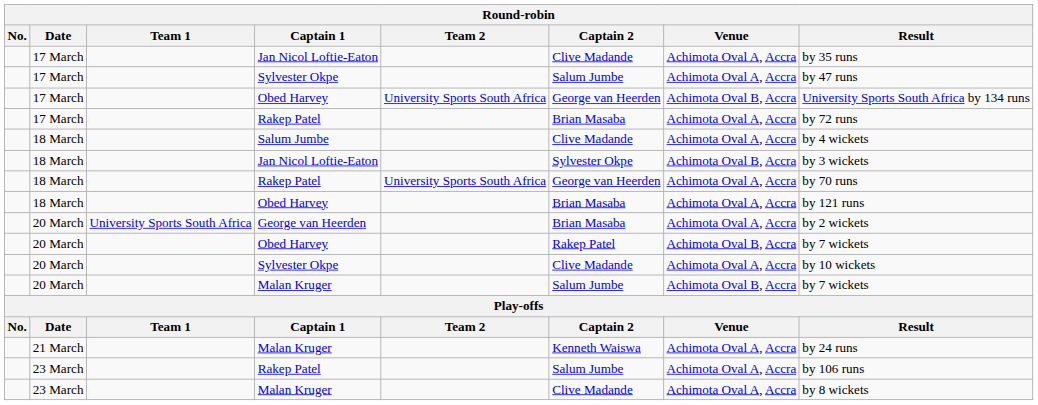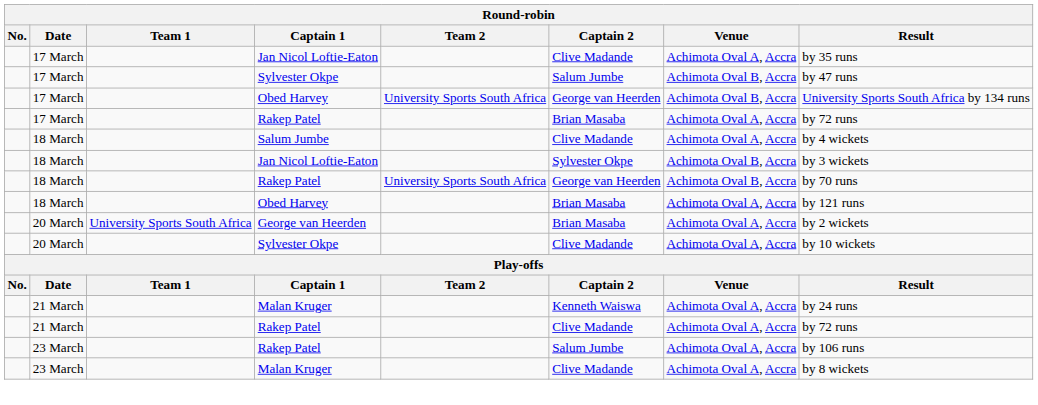17 March / Sylvester Okpe | Venue: Achimota Oval A, Accra -> Achimota Oval B, Accra
18 March / Rakep Patel | Venue: Achimota Oval A, Accra -> Achimota Oval B, Accra
- row: 20 March | Obed Harvey | Rakep Patel | Achimota Oval B, Accra | by 7 wickets
- row: 20 March | Malan Kruger | Salum Jumbe | Achimota Oval B, Accra | by 7 wickets
+ row: 21 March | Rakep Patel | Clive Madande | Achimota Oval A, Accra | by 72 runs
